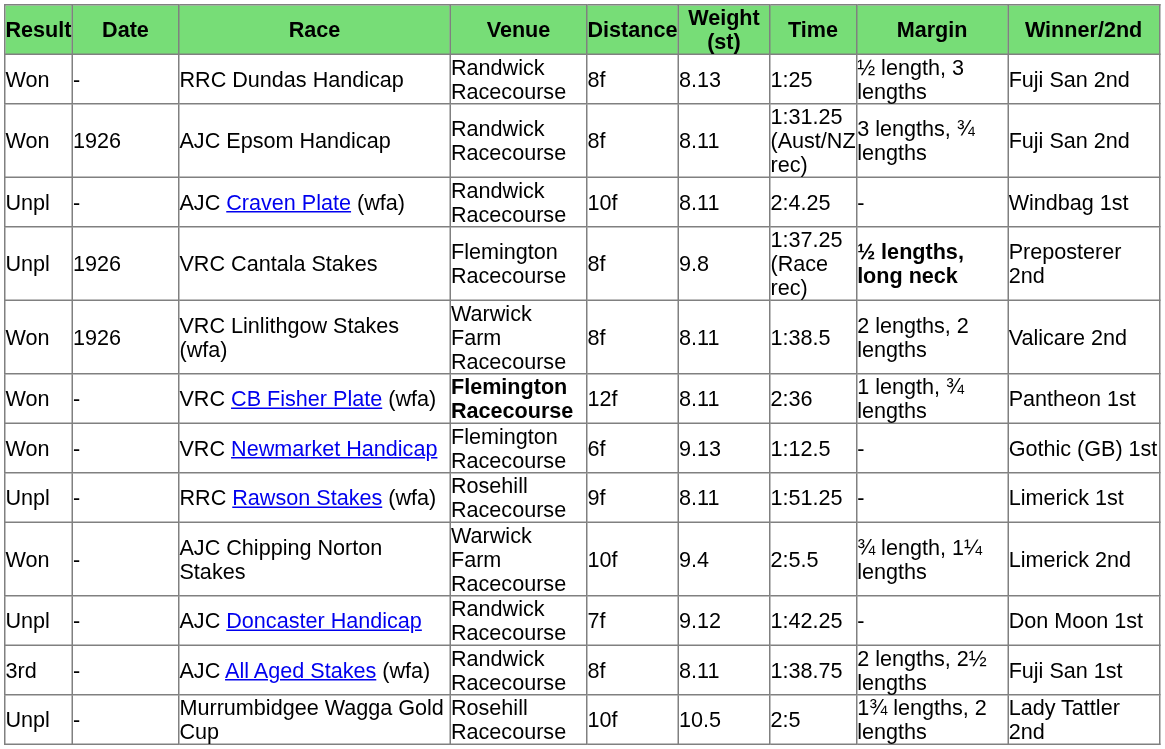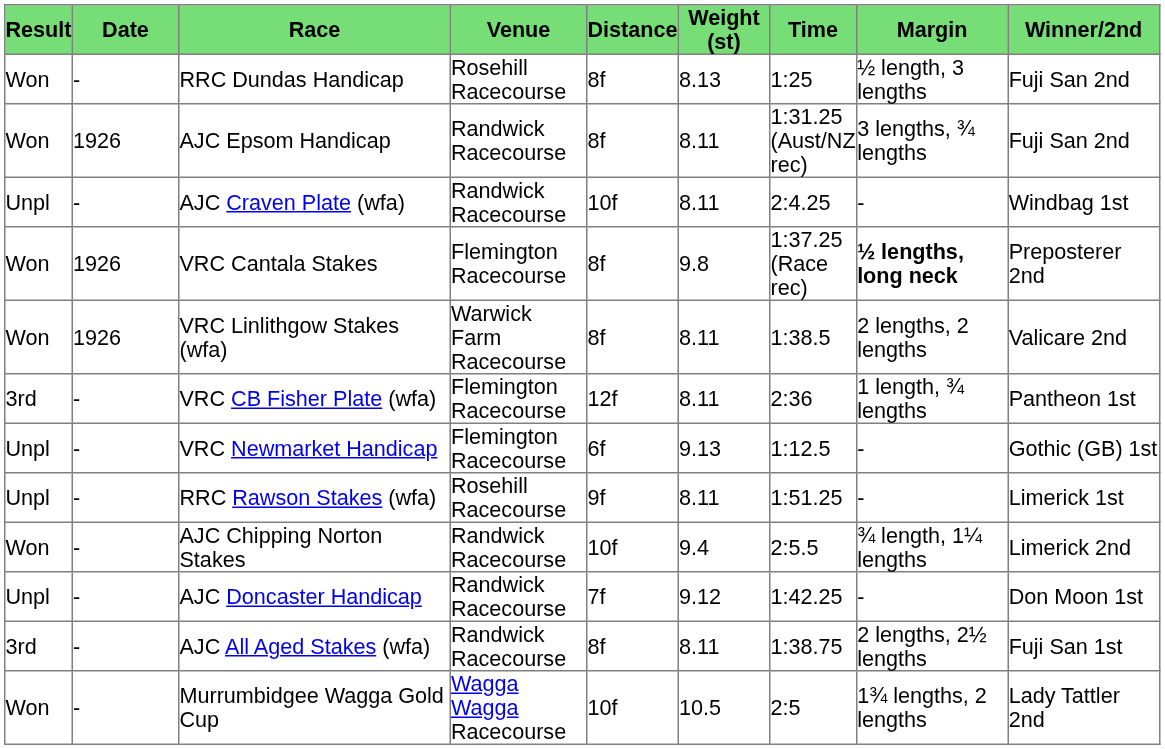RRC Dundas Handicap | Venue: Randwick Racecourse -> Rosehill Racecourse
VRC Cantala Stakes | Result: Unpl -> Won
VRC CB Fisher Plate (wfa) | Result: Won -> 3rd
VRC CB Fisher Plate (wfa) | Venue: bold -> normal
VRC Newmarket Handicap | Result: Won -> Unpl
AJC Chipping Norton Stakes | Venue: Warwick Farm Racecourse -> Randwick Racecourse
Murrumbidgee Wagga Gold Cup | Result: Unpl -> Won
Murrumbidgee Wagga Gold Cup | Venue: Rosehill Racecourse -> Wagga Wagga Racecourse
